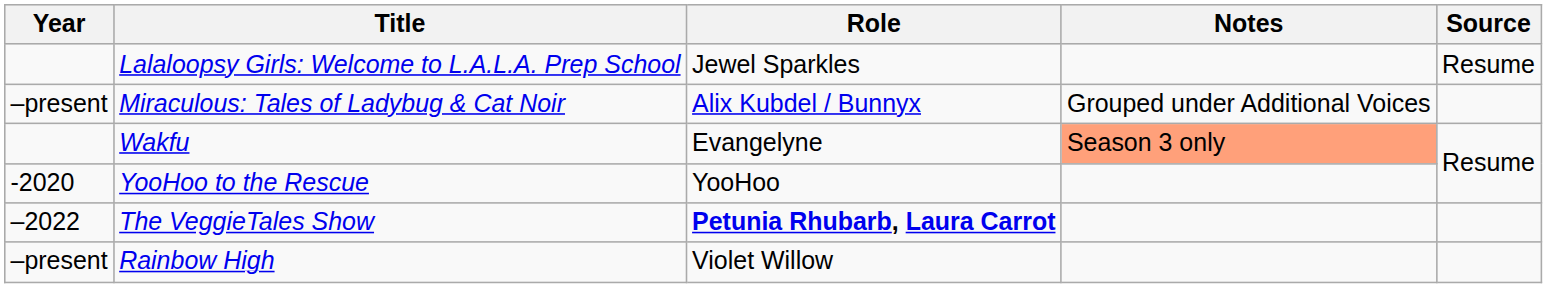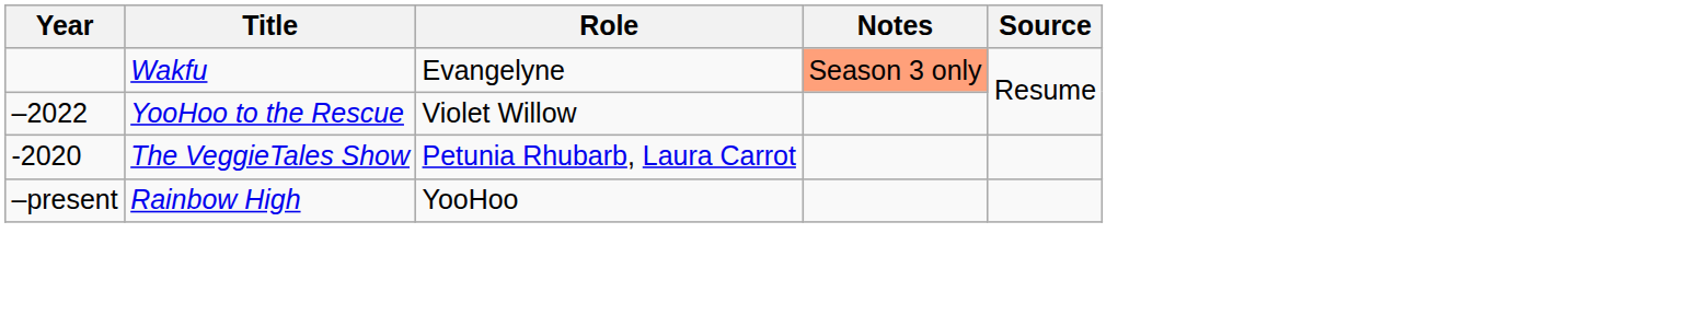- row: Lalaloopsy Girls: Welcome to L.A.L.A. Prep School | Jewel Sparkles | Resume
- row: –present | Miraculous: Tales of Ladybug & Cat Noir | Alix Kubdel / Bunnyx | Grouped under Additional Voices
YooHoo to the Rescue | Year: -2020 -> –2022
YooHoo to the Rescue | Role: YooHoo -> Violet Willow
The VeggieTales Show | Year: –2022 -> -2020
The VeggieTales Show | Role: bold -> normal
Rainbow High | Role: Violet Willow -> YooHoo
